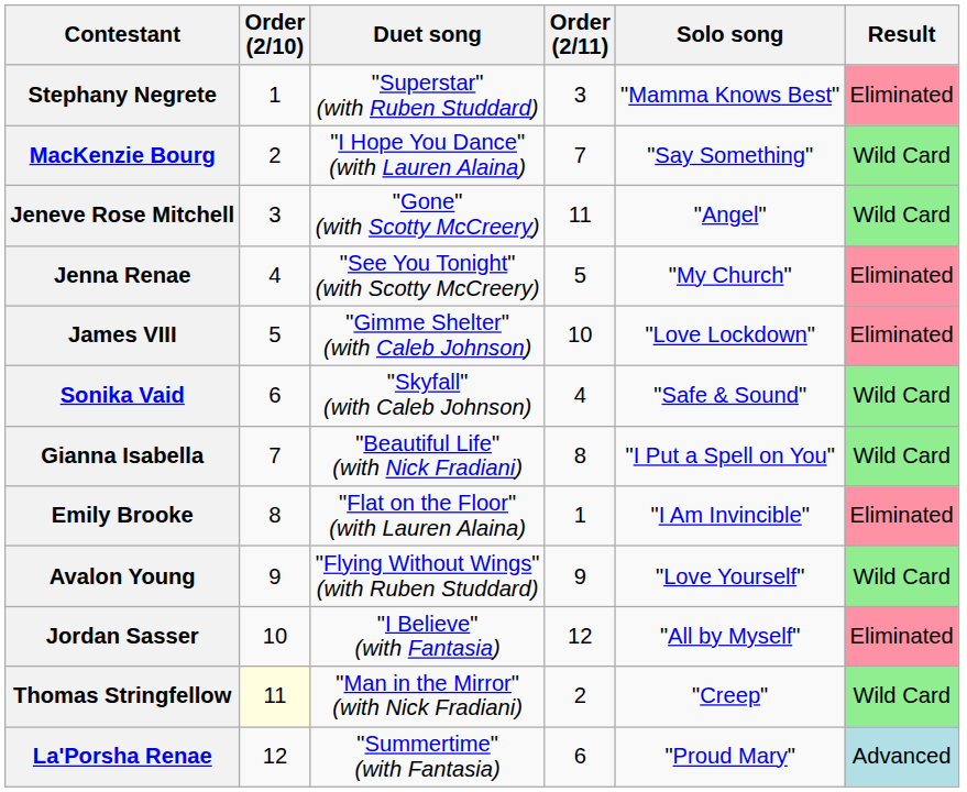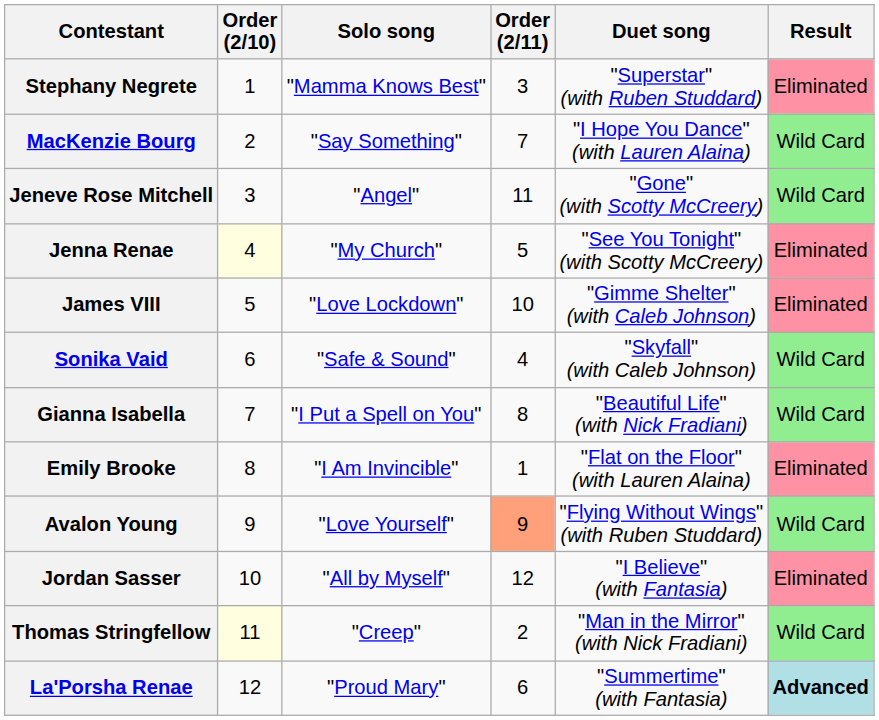columns swapped: Solo song <-> Duet song
Jenna Renae | Order (2/10): no background -> lightyellow background
Avalon Young | Order (2/11): no background -> lightsalmon background
La'Porsha Renae | Result: normal -> bold
